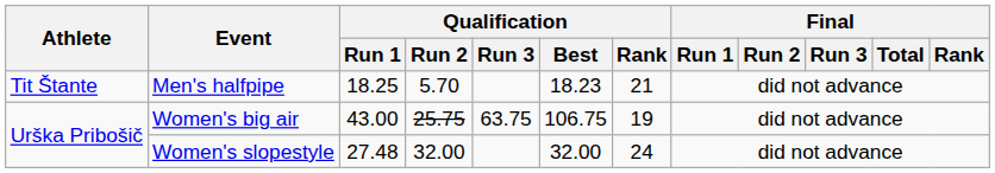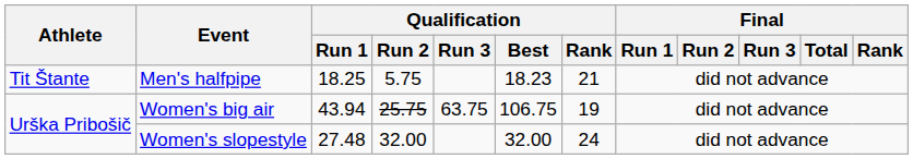Men's halfpipe | Qualification / Run 2: 5.70 -> 5.75
Women's big air | Qualification / Run 1: 43.00 -> 43.94
